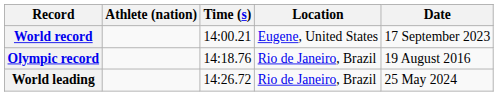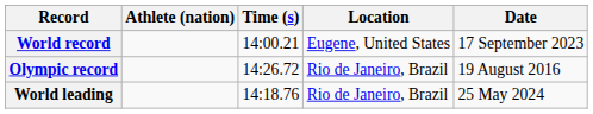Olympic record | Time (s): 14:18.76 -> 14:26.72
World leading | Time (s): 14:26.72 -> 14:18.76
